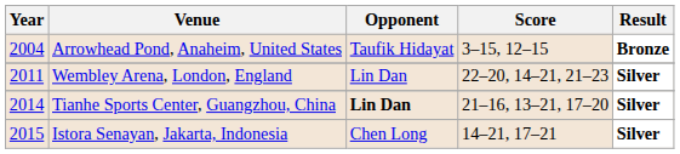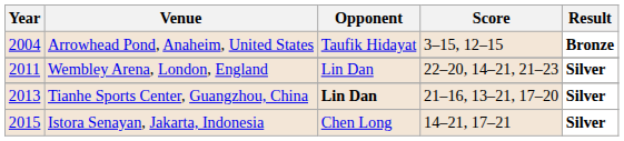Tianhe Sports Center, Guangzhou, China | Year: 2014 -> 2013
